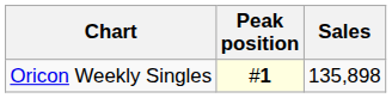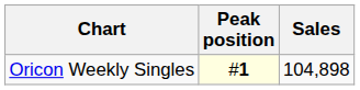Oricon Weekly Singles | Sales: 135,898 -> 104,898
